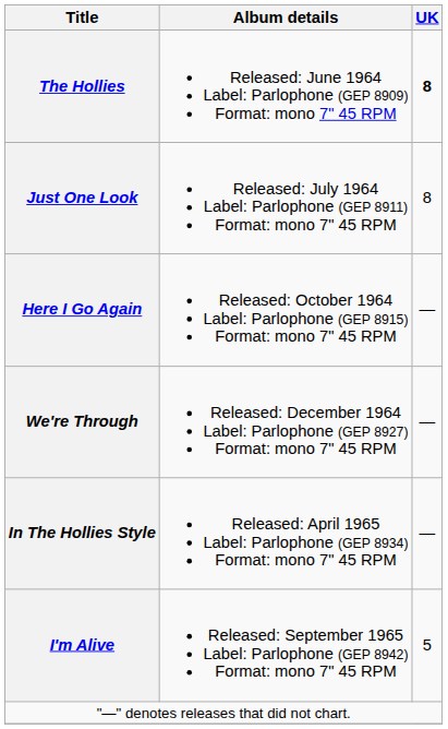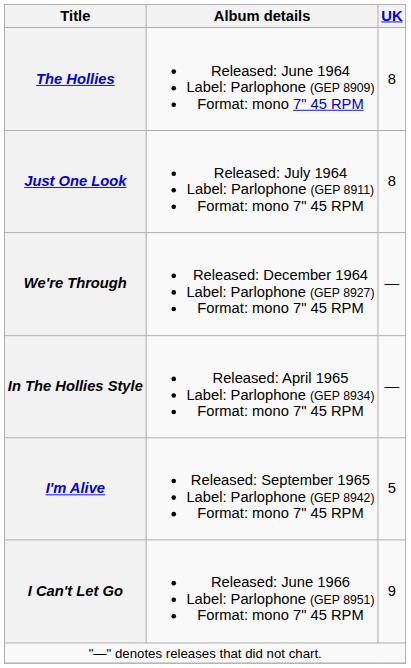The Hollies | UK: bold -> normal
- row: Here I Go Again | Released: October 1964 Label: Parlophone (GEP 8915) Format: mono 7" 45 RPM | —
+ row: I Can't Let Go | Released: June 1966 Label: Parlophone (GEP 8951) Format: mono 7" 45 RPM | 9
